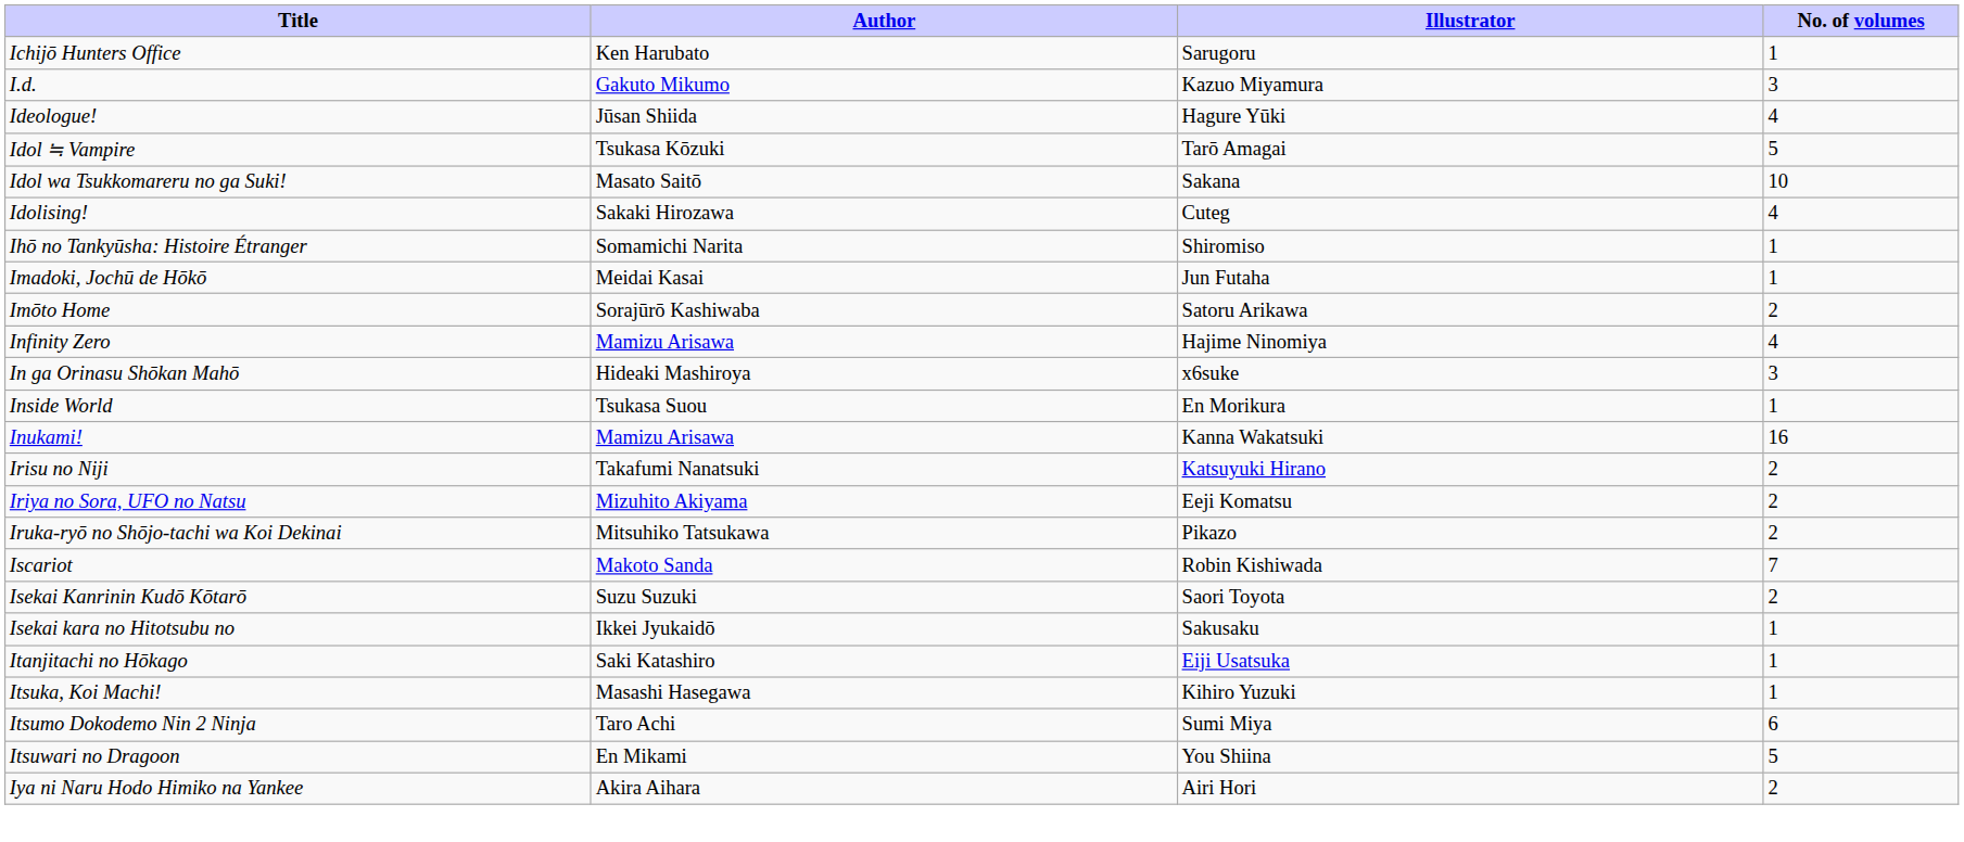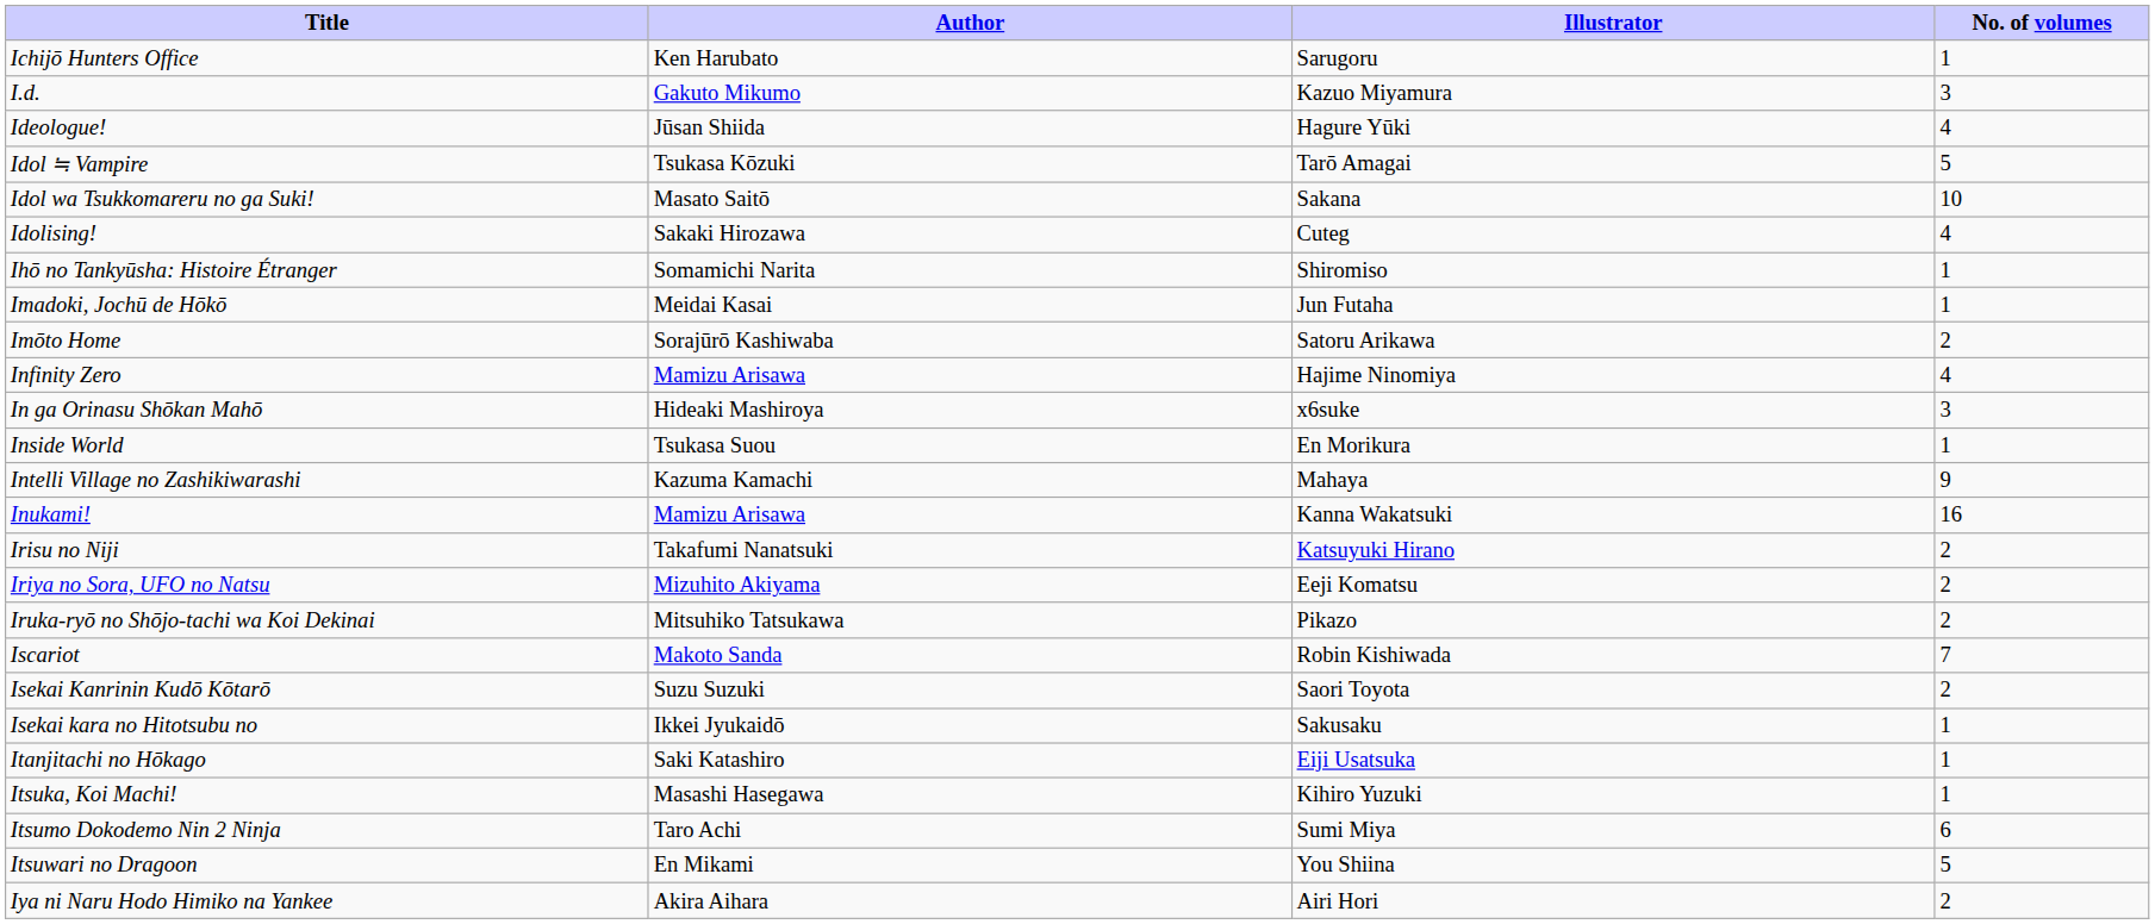+ row: Intelli Village no Zashikiwarashi | Kazuma Kamachi | Mahaya | 9
